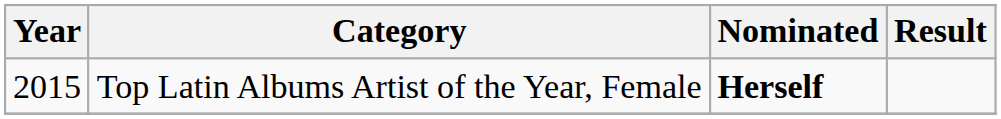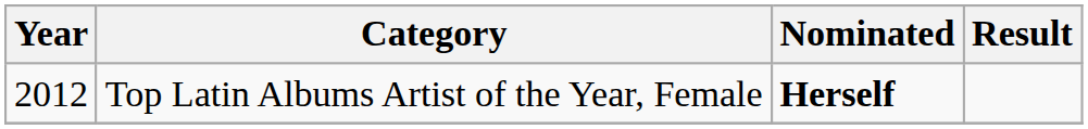Top Latin Albums Artist of the Year, Female | Year: 2015 -> 2012
